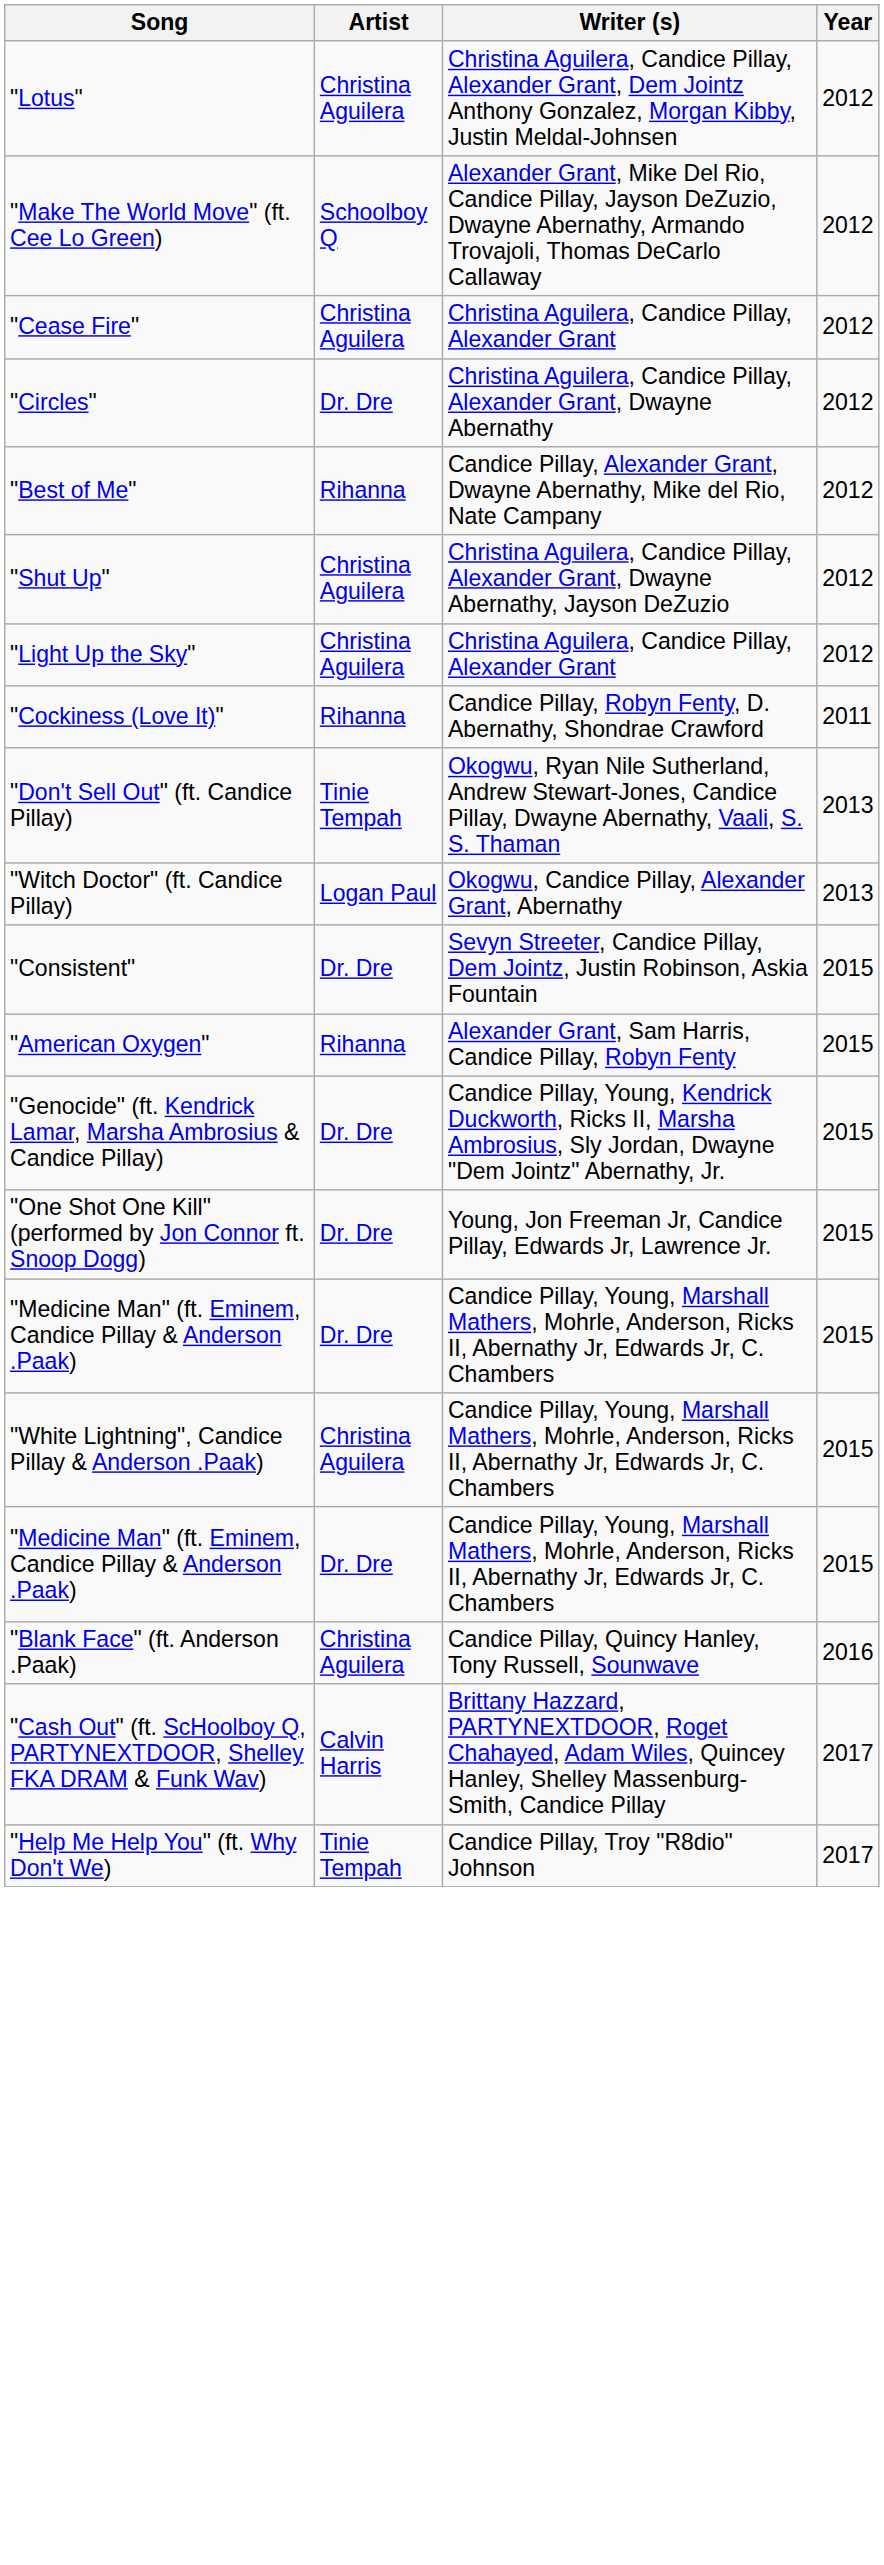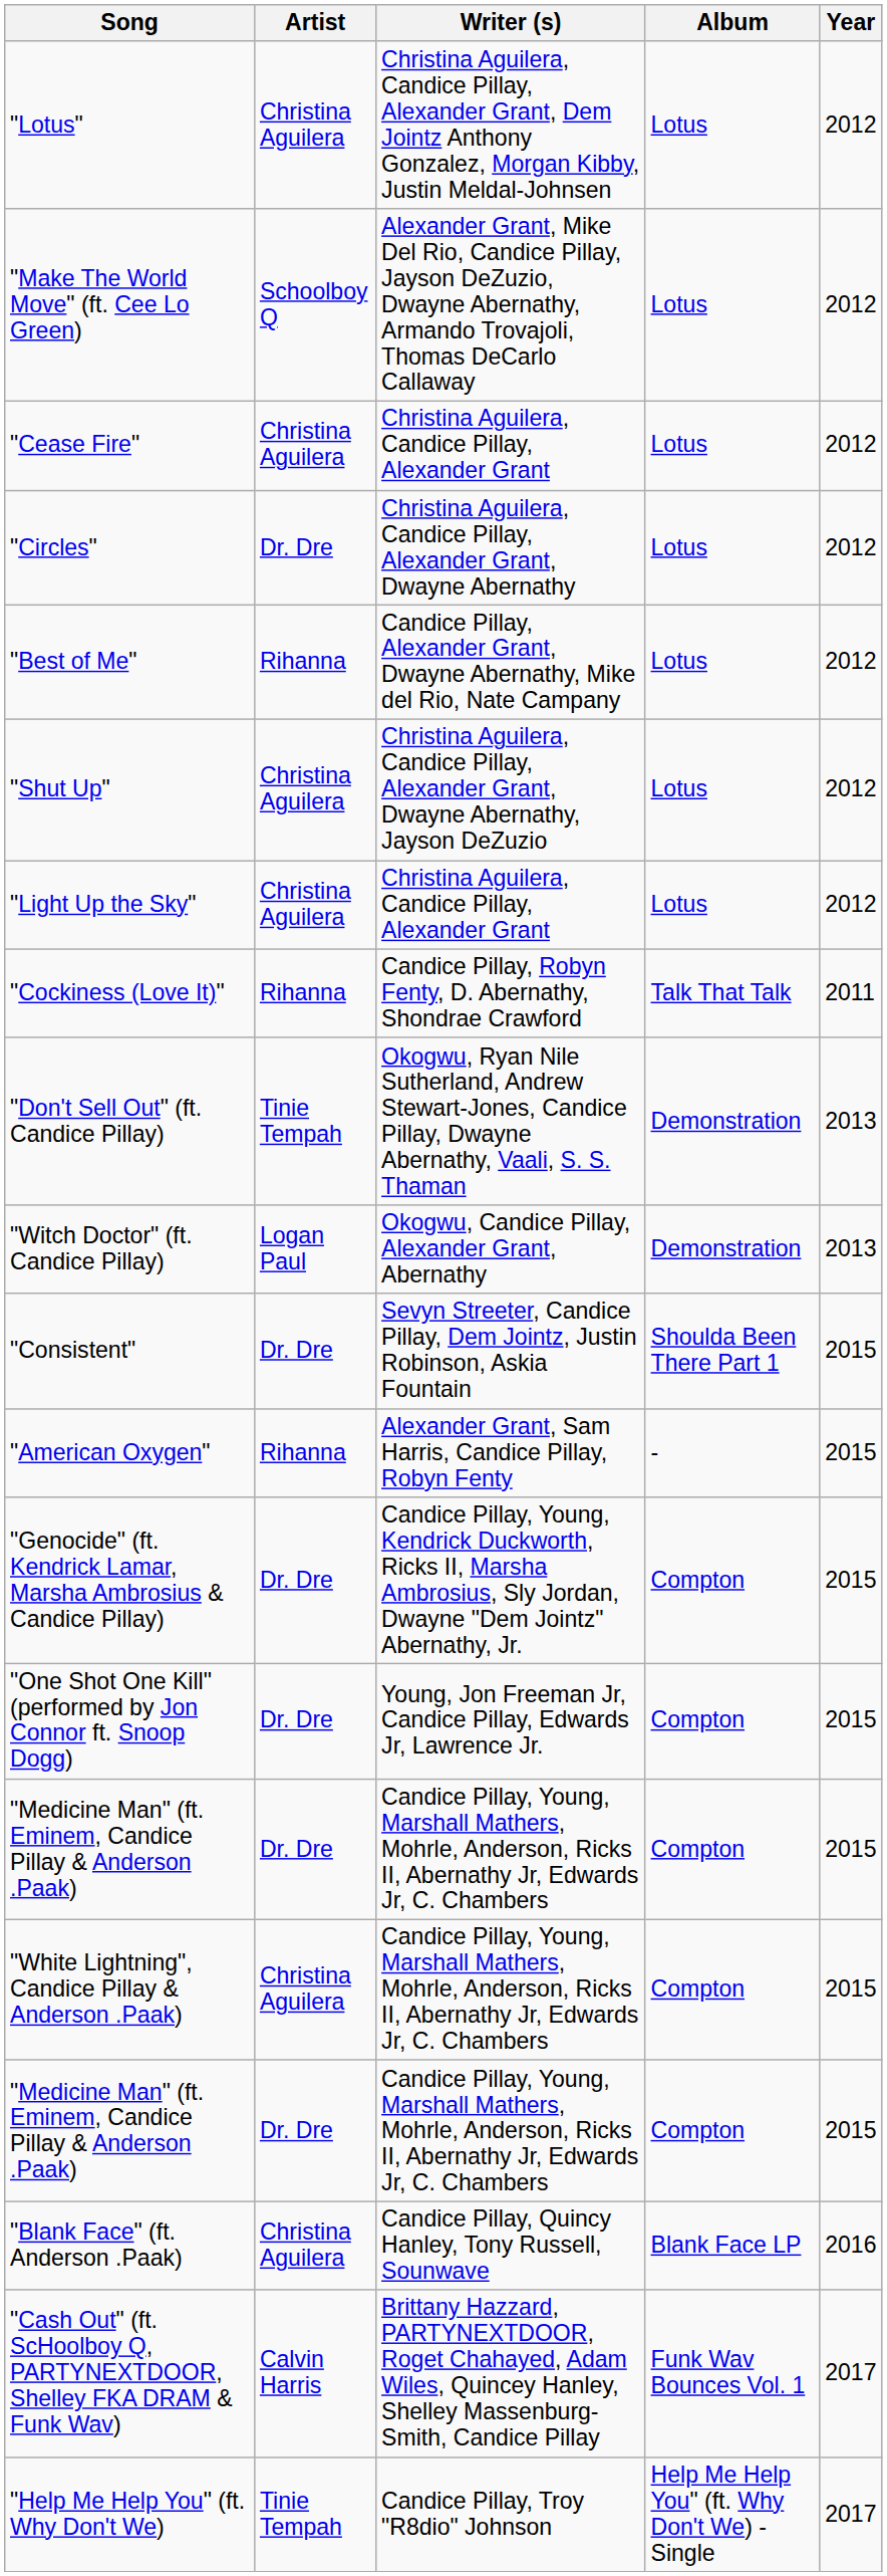+ column: Album | Lotus | Lotus | Lotus | Lotus | Lotus | Lotus | Lotus | Talk That Talk | Demonstration | Demonstration | Shoulda Been There Part 1 | - | Compton | Compton | Compton | Compton | Compton | Blank Face LP | Funk Wav Bounces Vol. 1 | Help Me Help You" (ft. Why Don't We) - Single
